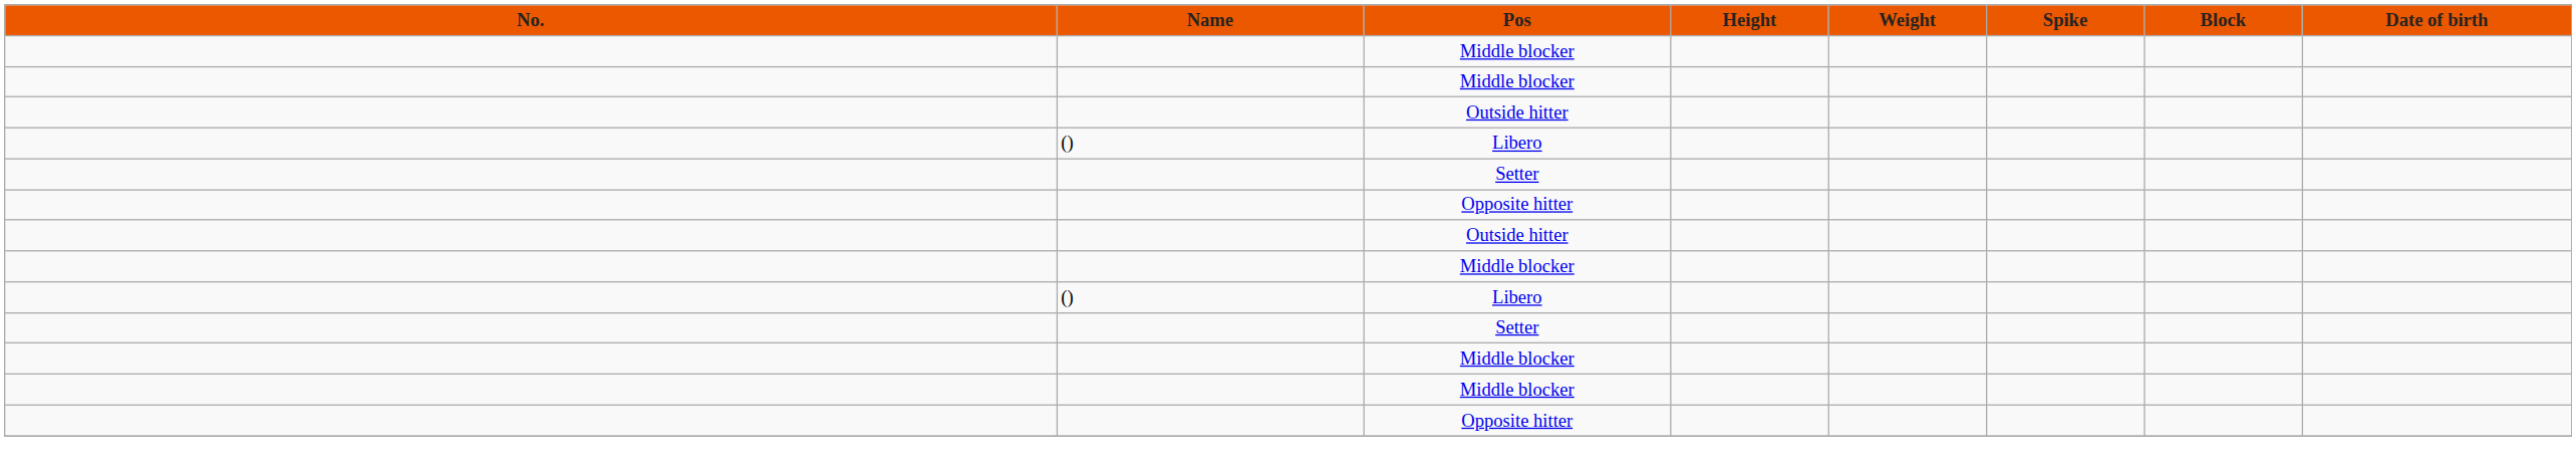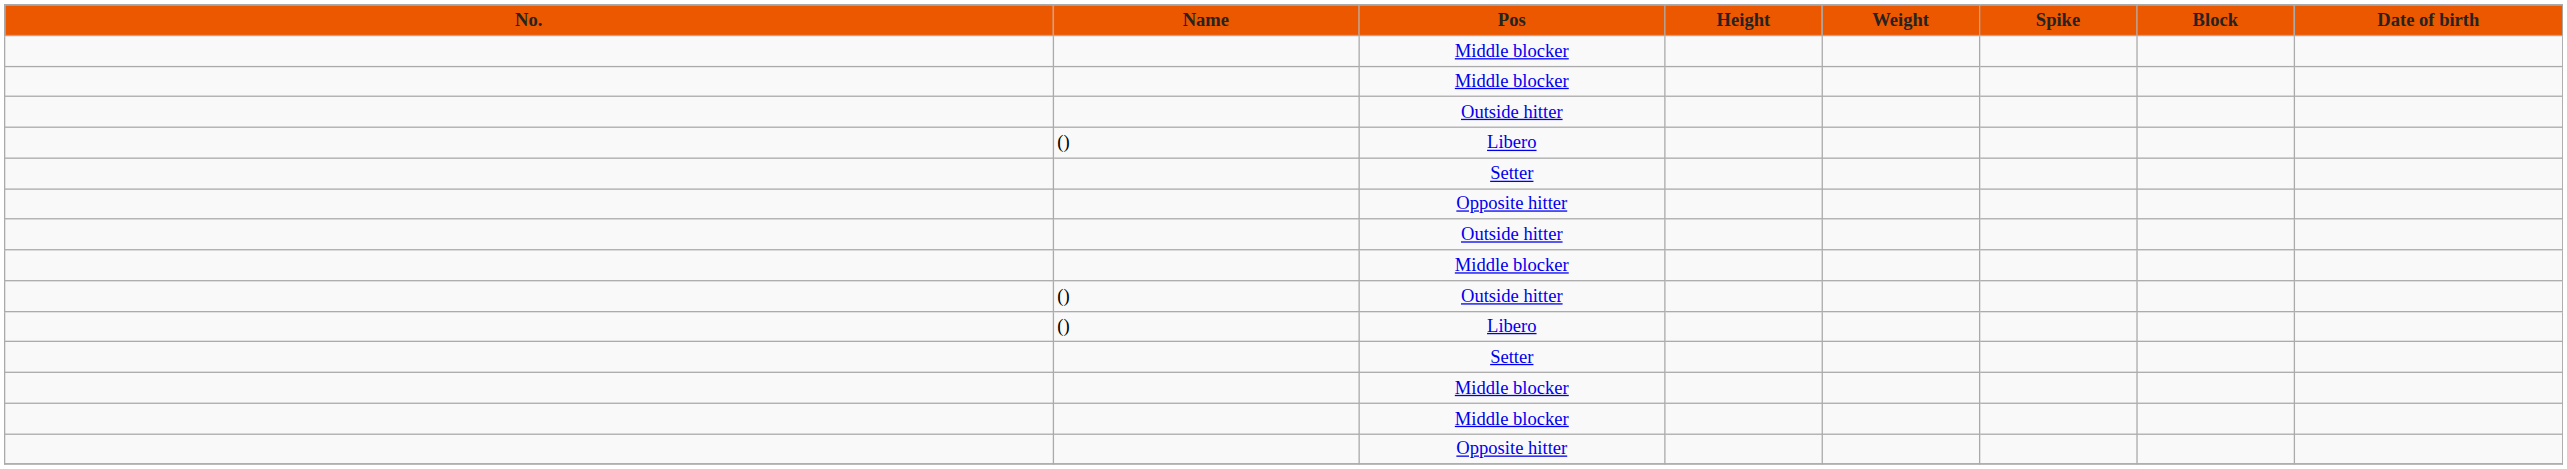+ row: () | Outside hitter
